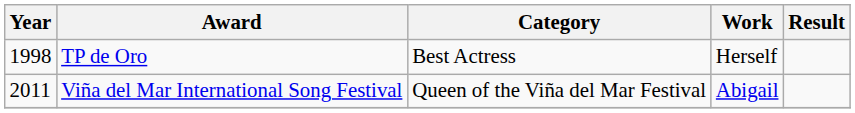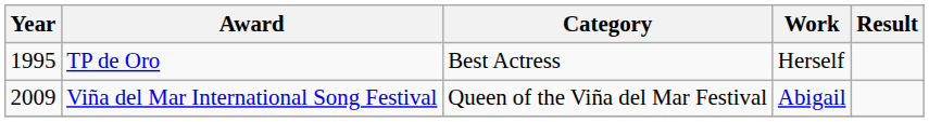TP de Oro | Year: 1998 -> 1995
Viña del Mar International Song Festival | Year: 2011 -> 2009
